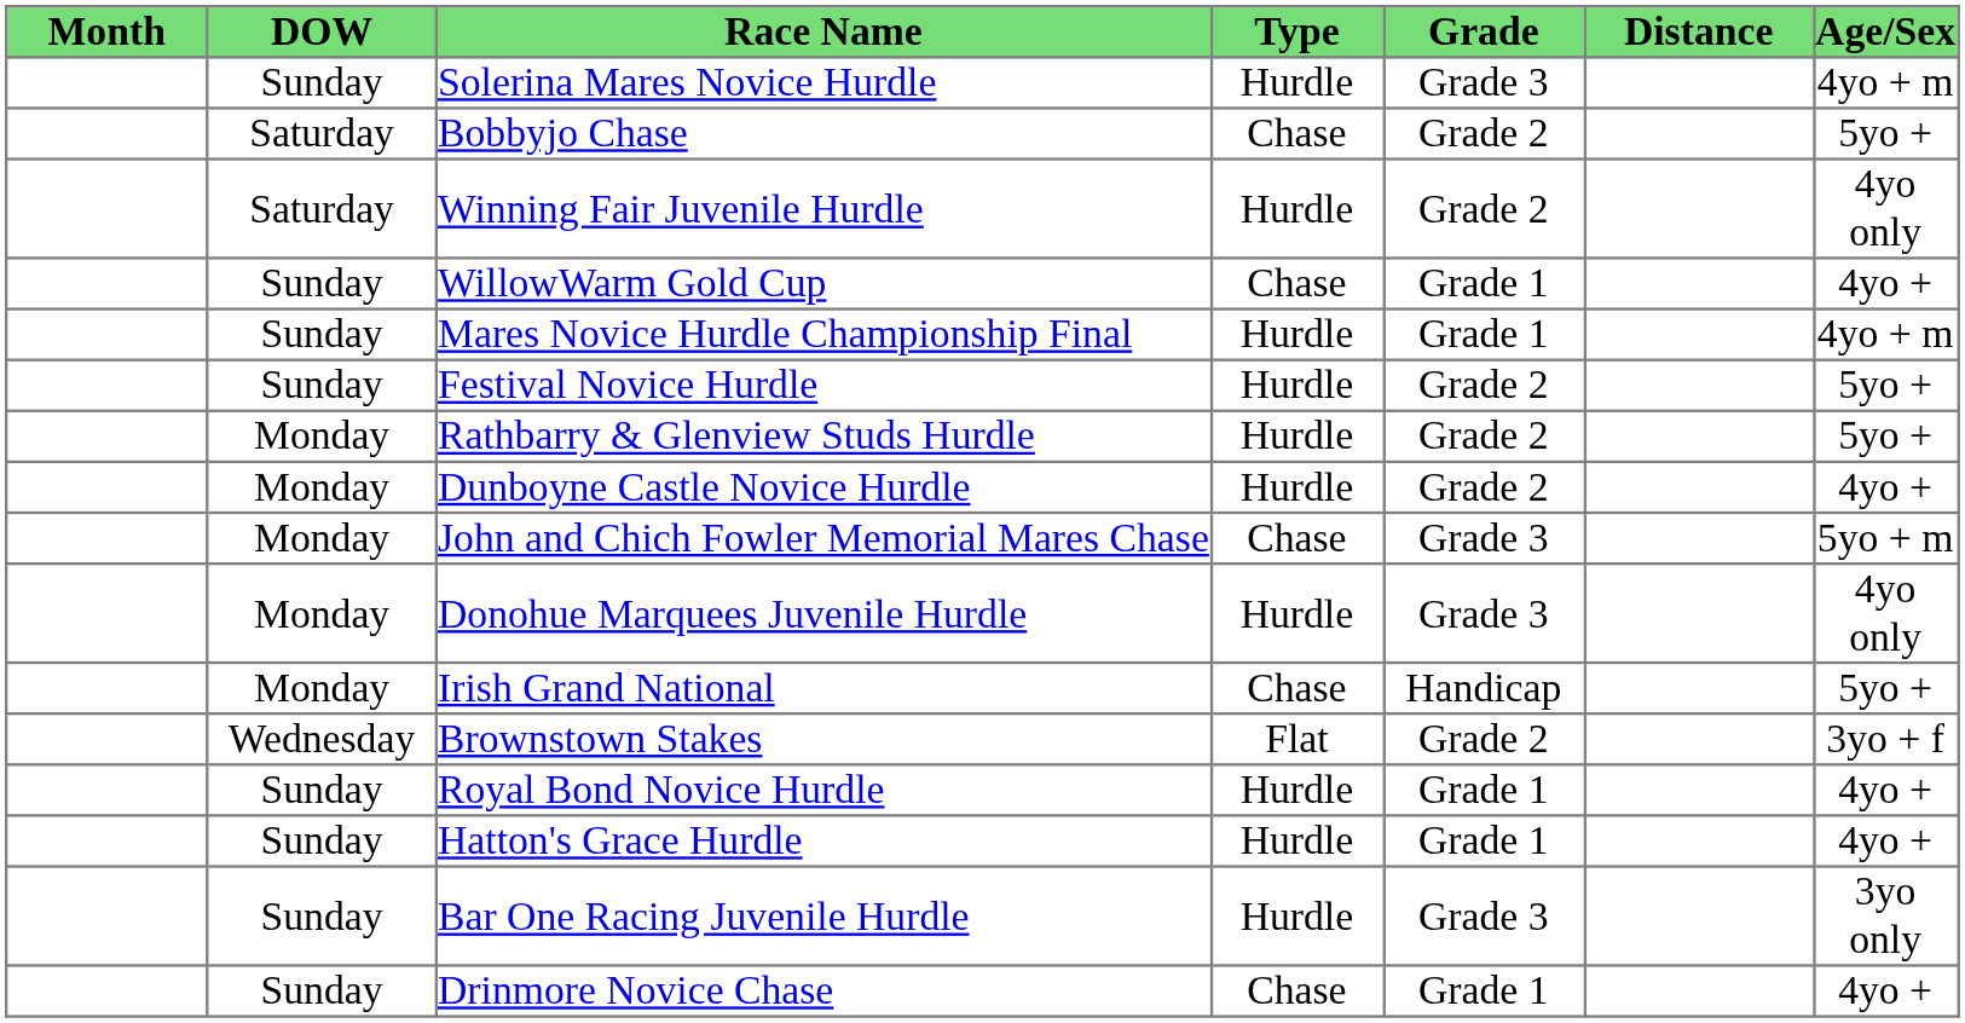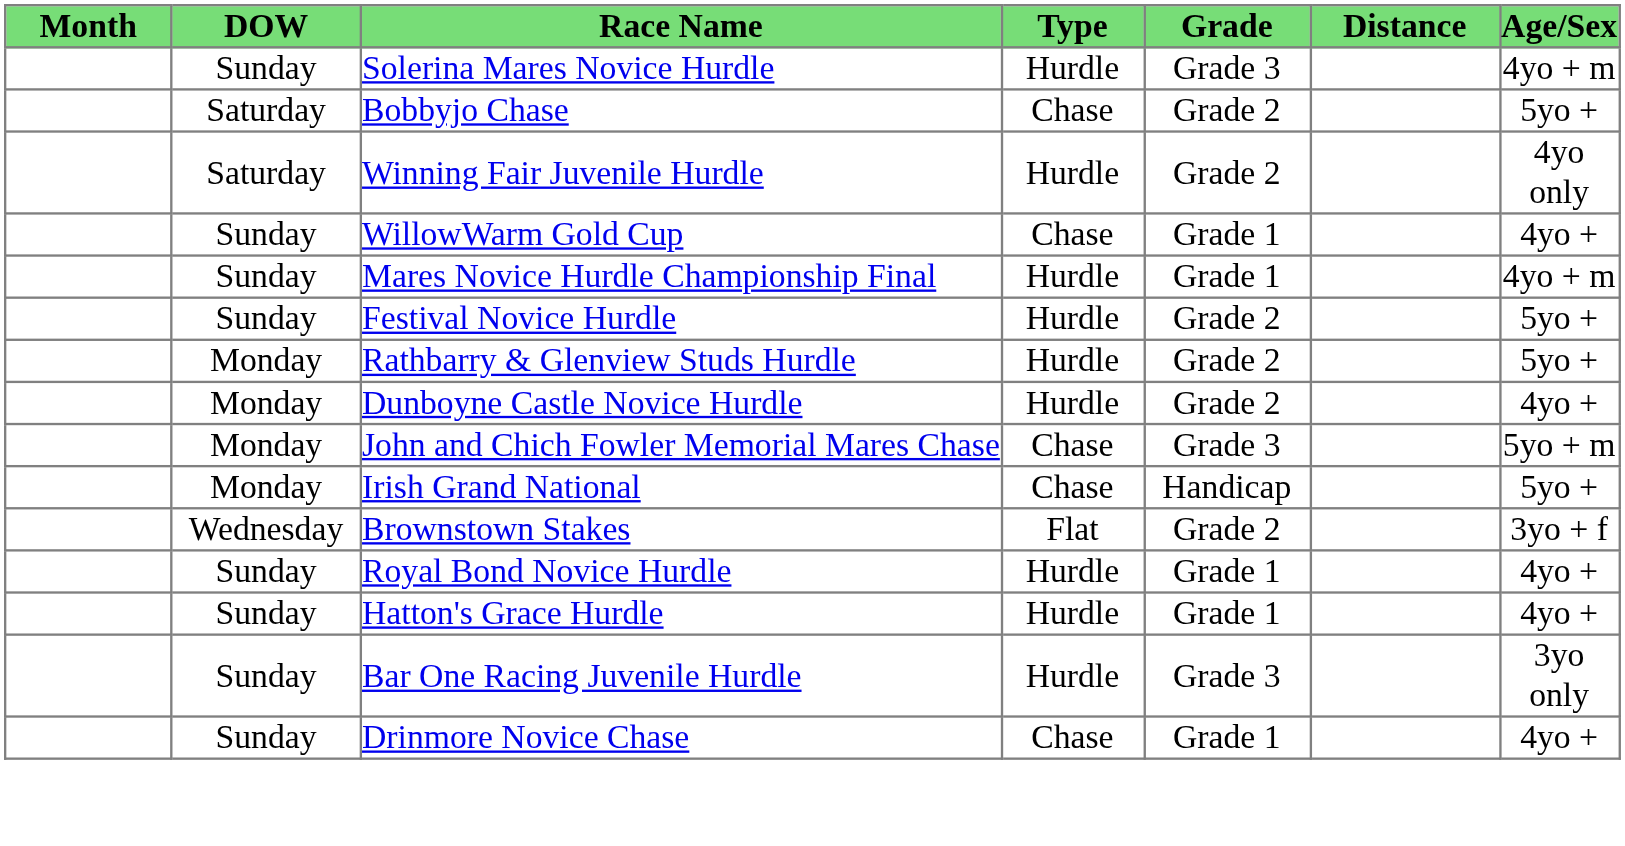- row: Monday | Donohue Marquees Juvenile Hurdle | Hurdle | Grade 3 | 4yo only
